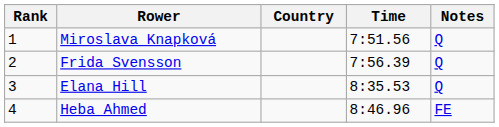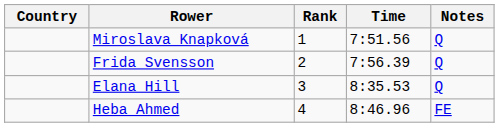columns swapped: Rank <-> Country
